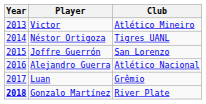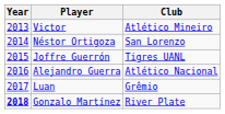Néstor Ortigoza | Club: Tigres UANL -> San Lorenzo
Joffre Guerrón | Club: San Lorenzo -> Tigres UANL
